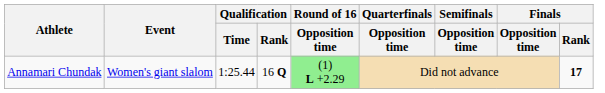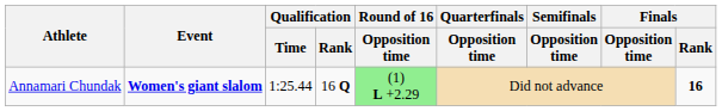Annamari Chundak | Event: normal -> bold
Annamari Chundak | Finals / Rank: 17 -> 16
